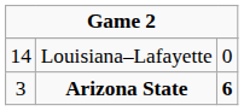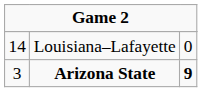Arizona State | column 3: 6 -> 9
